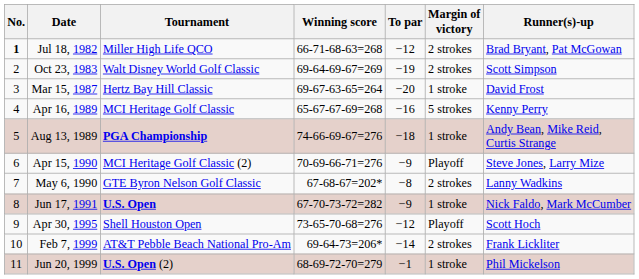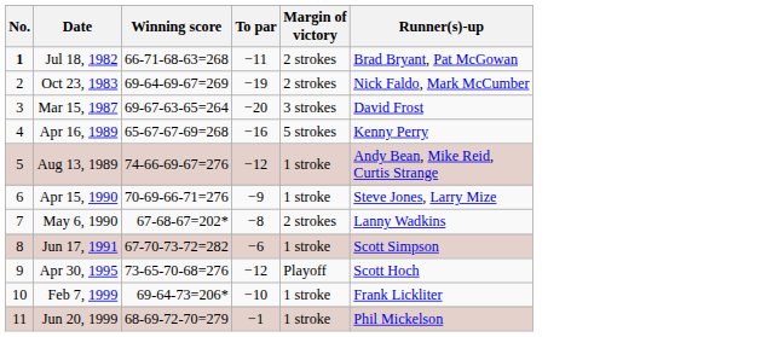- column: Tournament | Miller High Life QCO | Walt Disney World Golf Classic | Hertz Bay Hill Classic | MCI Heritage Golf Classic | PGA Championship | MCI Heritage Golf Classic (2) | GTE Byron Nelson Golf Classic | U.S. Open | Shell Houston Open | AT&T Pebble Beach National Pro-Am | U.S. Open (2)
Jul 18, 1982 | To par: −12 -> −11
Oct 23, 1983 | Runner(s)-up: Scott Simpson -> Nick Faldo, Mark McCumber
Mar 15, 1987 | Margin of victory: 1 stroke -> 3 strokes
Aug 13, 1989 | To par: −18 -> −12
Apr 15, 1990 | Margin of victory: Playoff -> 1 stroke
Jun 17, 1991 | To par: −9 -> −6
Jun 17, 1991 | Runner(s)-up: Nick Faldo, Mark McCumber -> Scott Simpson
Feb 7, 1999 | To par: −14 -> −10
Feb 7, 1999 | Margin of victory: 2 strokes -> 1 stroke
